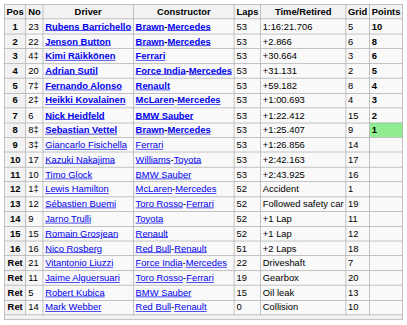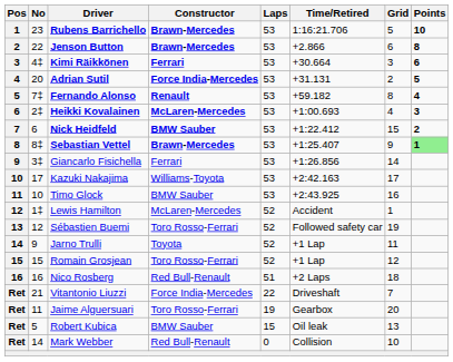Romain Grosjean | Constructor: Renault -> Toro Rosso-Ferrari
